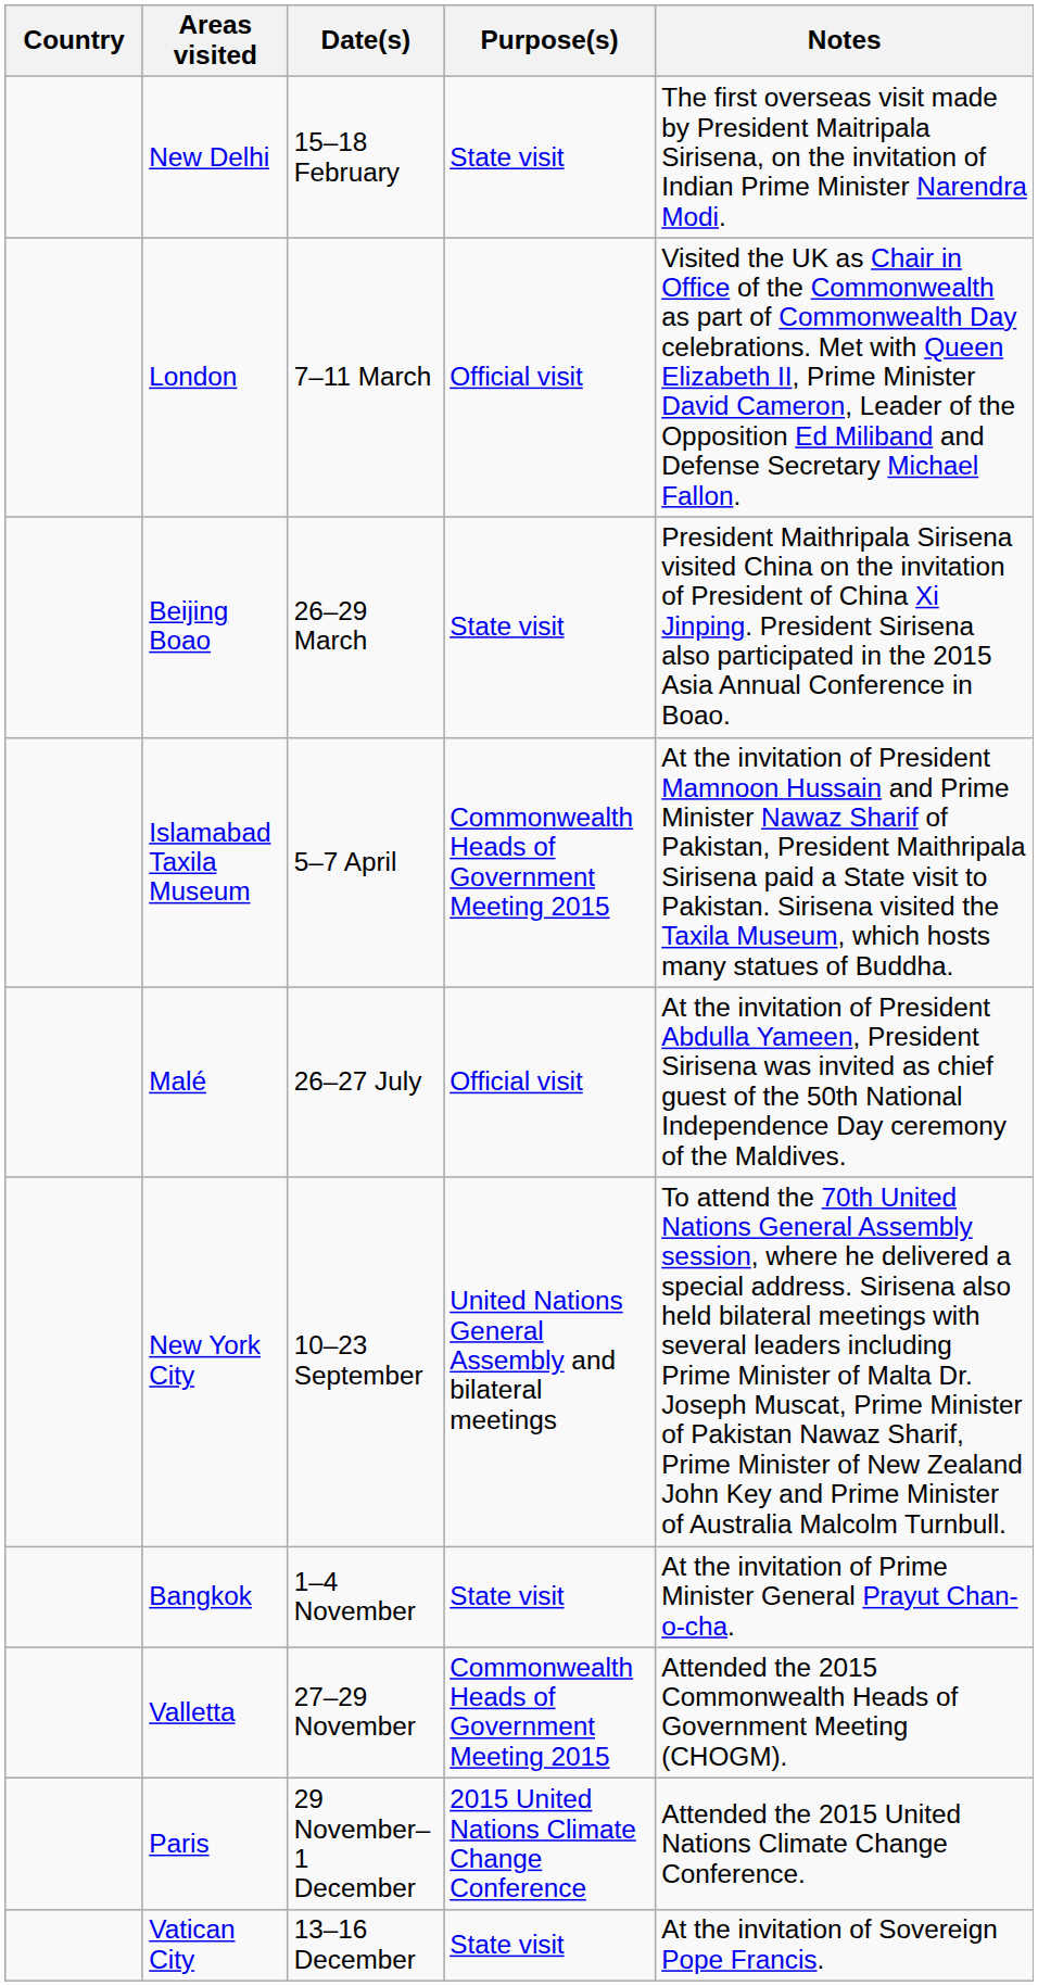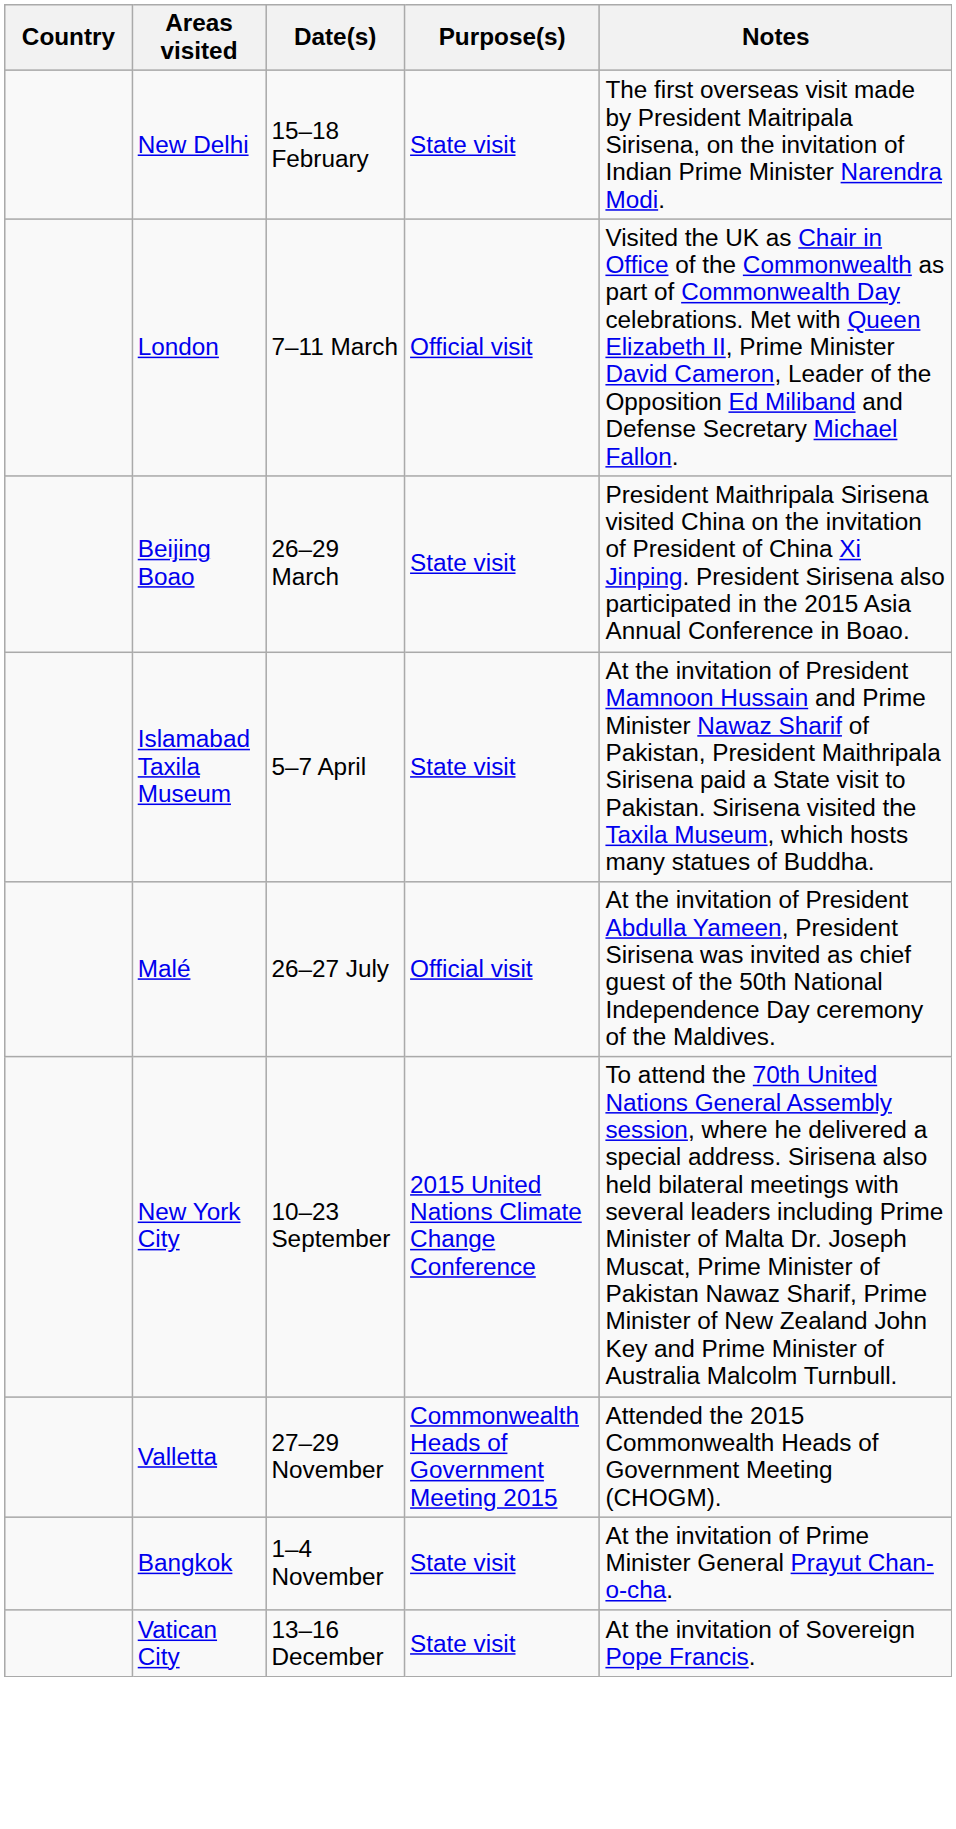Islamabad Taxila Museum | Purpose(s): Commonwealth Heads of Government Meeting 2015 -> State visit
New York City | Purpose(s): United Nations General Assembly and bilateral meetings -> 2015 United Nations Climate Change Conference
rows swapped: Bangkok <-> Valletta
- row: Paris | 29 November–1 December | 2015 United Nations Climate Change Conference | Attended the 2015 United Nations Climate Change Conference.
